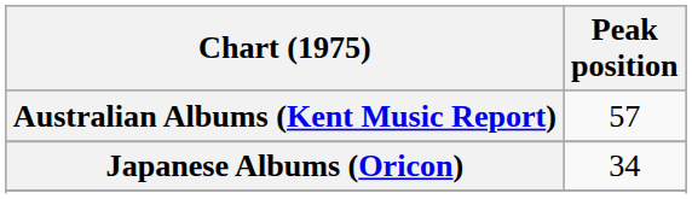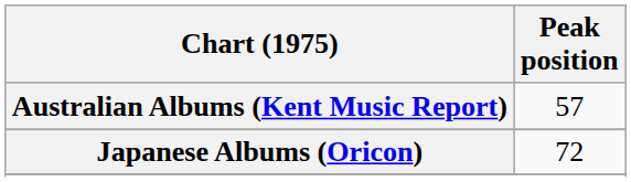Japanese Albums (Oricon) | Peak position: 34 -> 72
